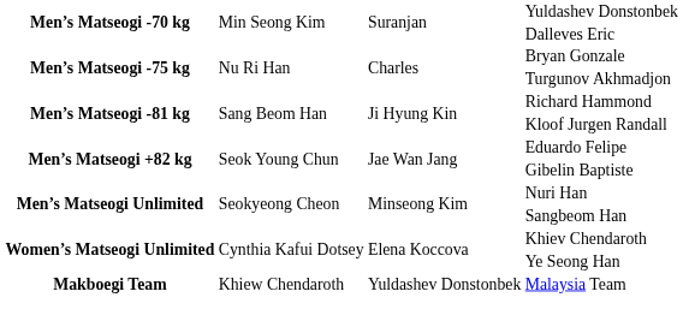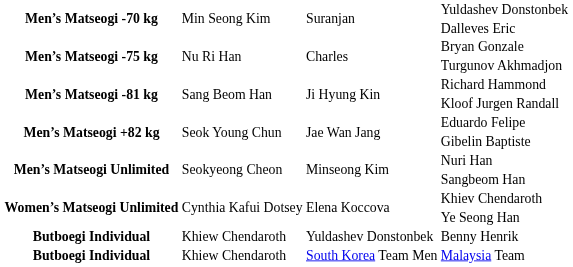+ row: Butboegi Individual | Khiew Chendaroth | Yuldashev Donstonbek | Benny Henrik
Malaysia Team | column 1: Makboegi Team -> Butboegi Individual
Malaysia Team | column 3: Yuldashev Donstonbek -> South Korea Team Men
